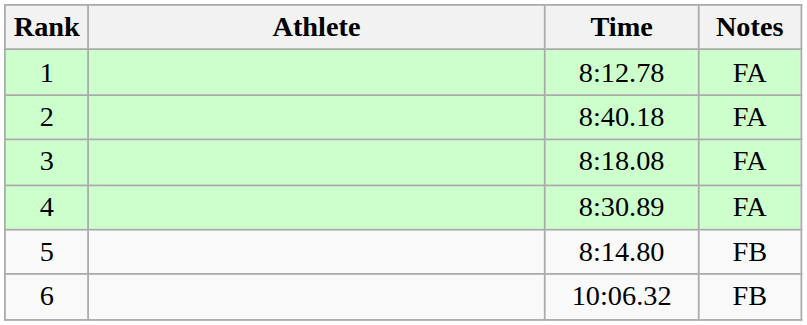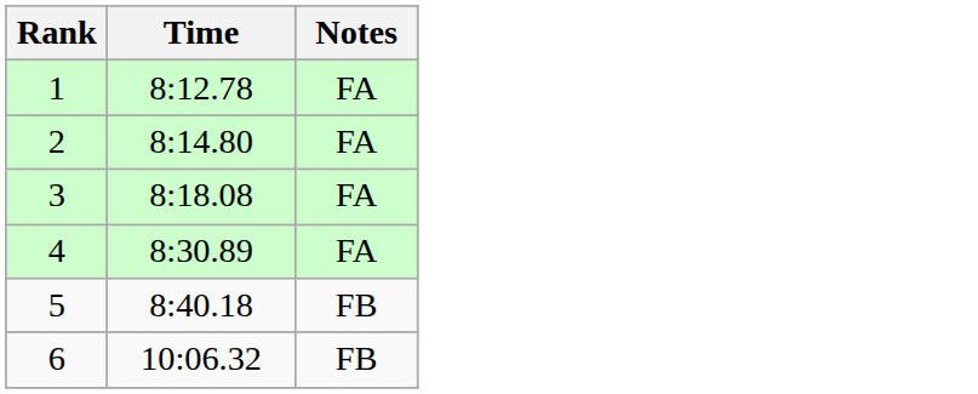- column: Athlete
2 | Time: 8:40.18 -> 8:14.80
5 | Time: 8:14.80 -> 8:40.18
